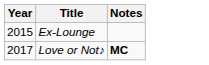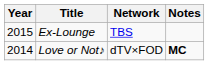+ column: Network | TBS | dTV×FOD
Love or Not♪ | Year: 2017 -> 2014
